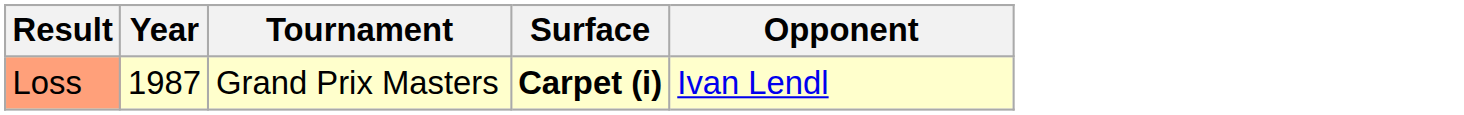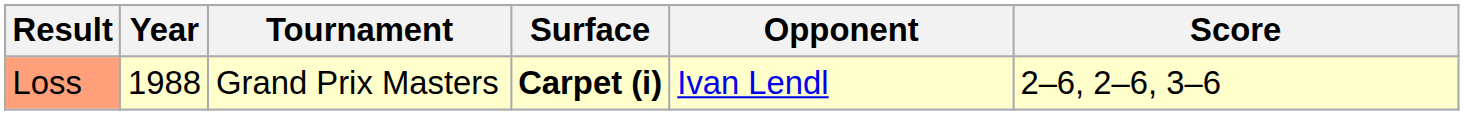+ column: Score | 2–6, 2–6, 3–6
Loss | Year: 1987 -> 1988
